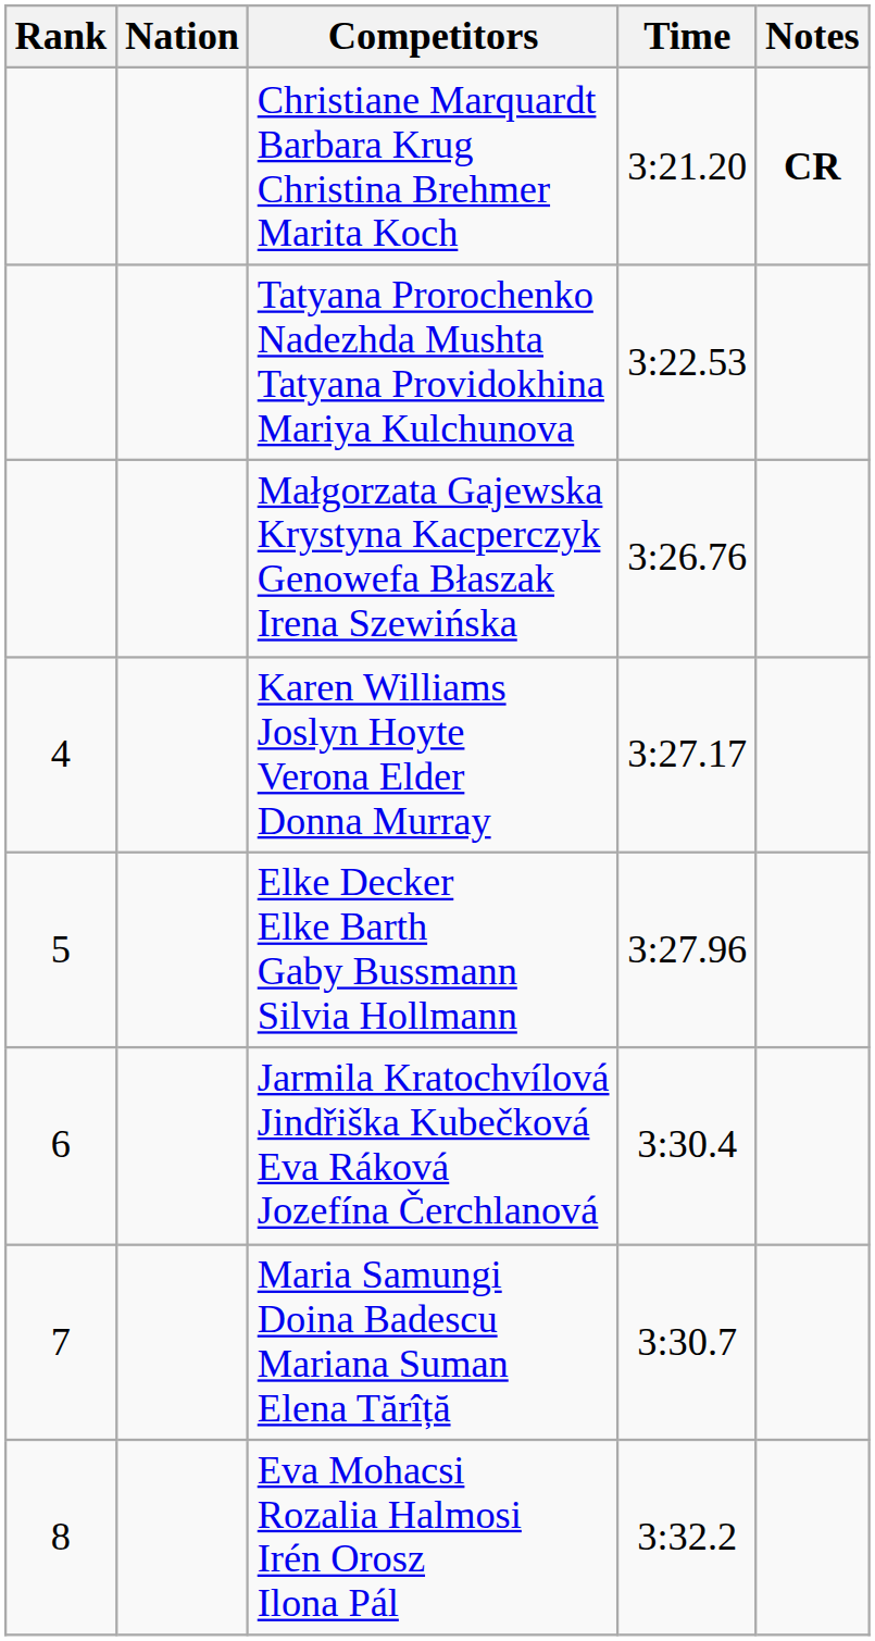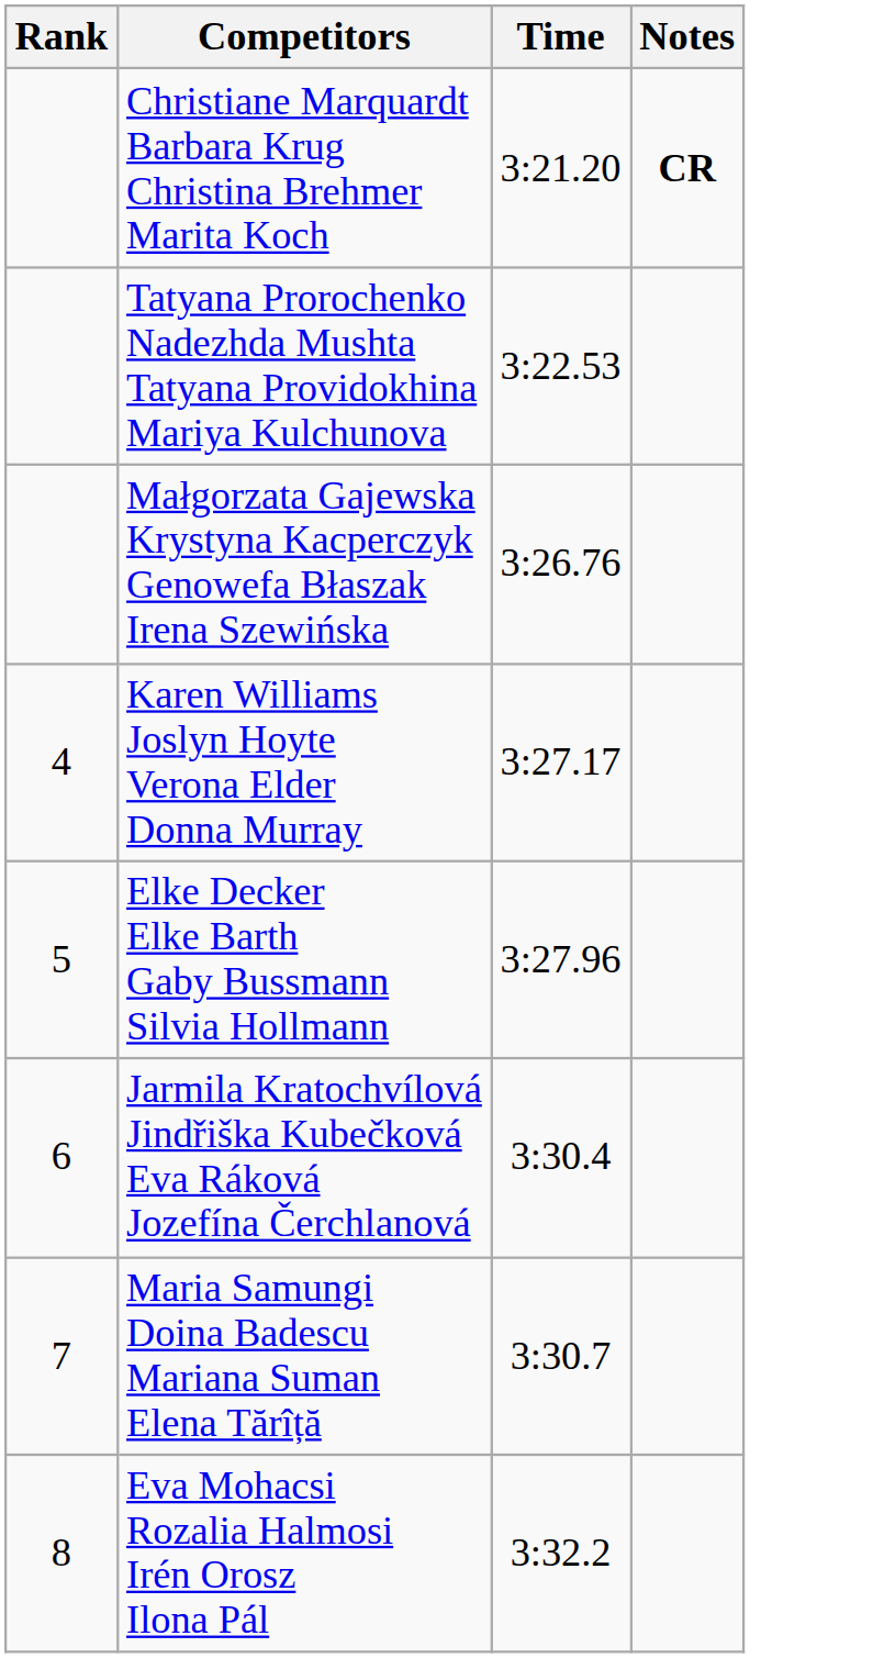- column: Nation
